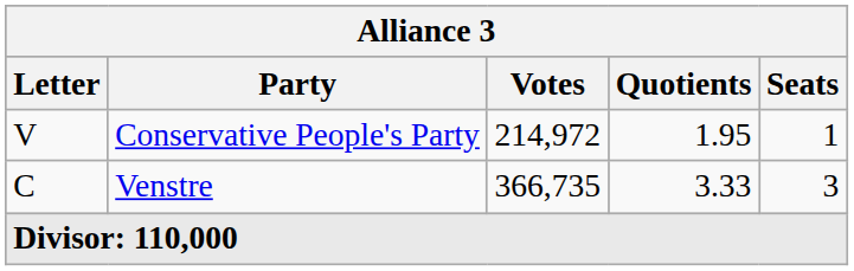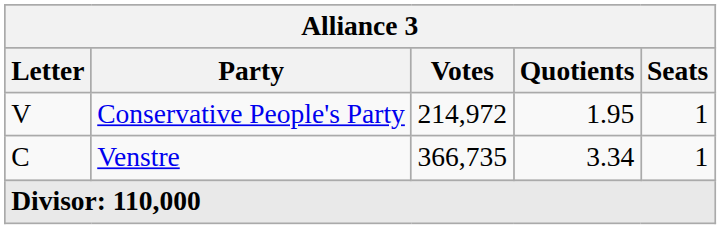Venstre | Quotients: 3.33 -> 3.34
Venstre | Seats: 3 -> 1
